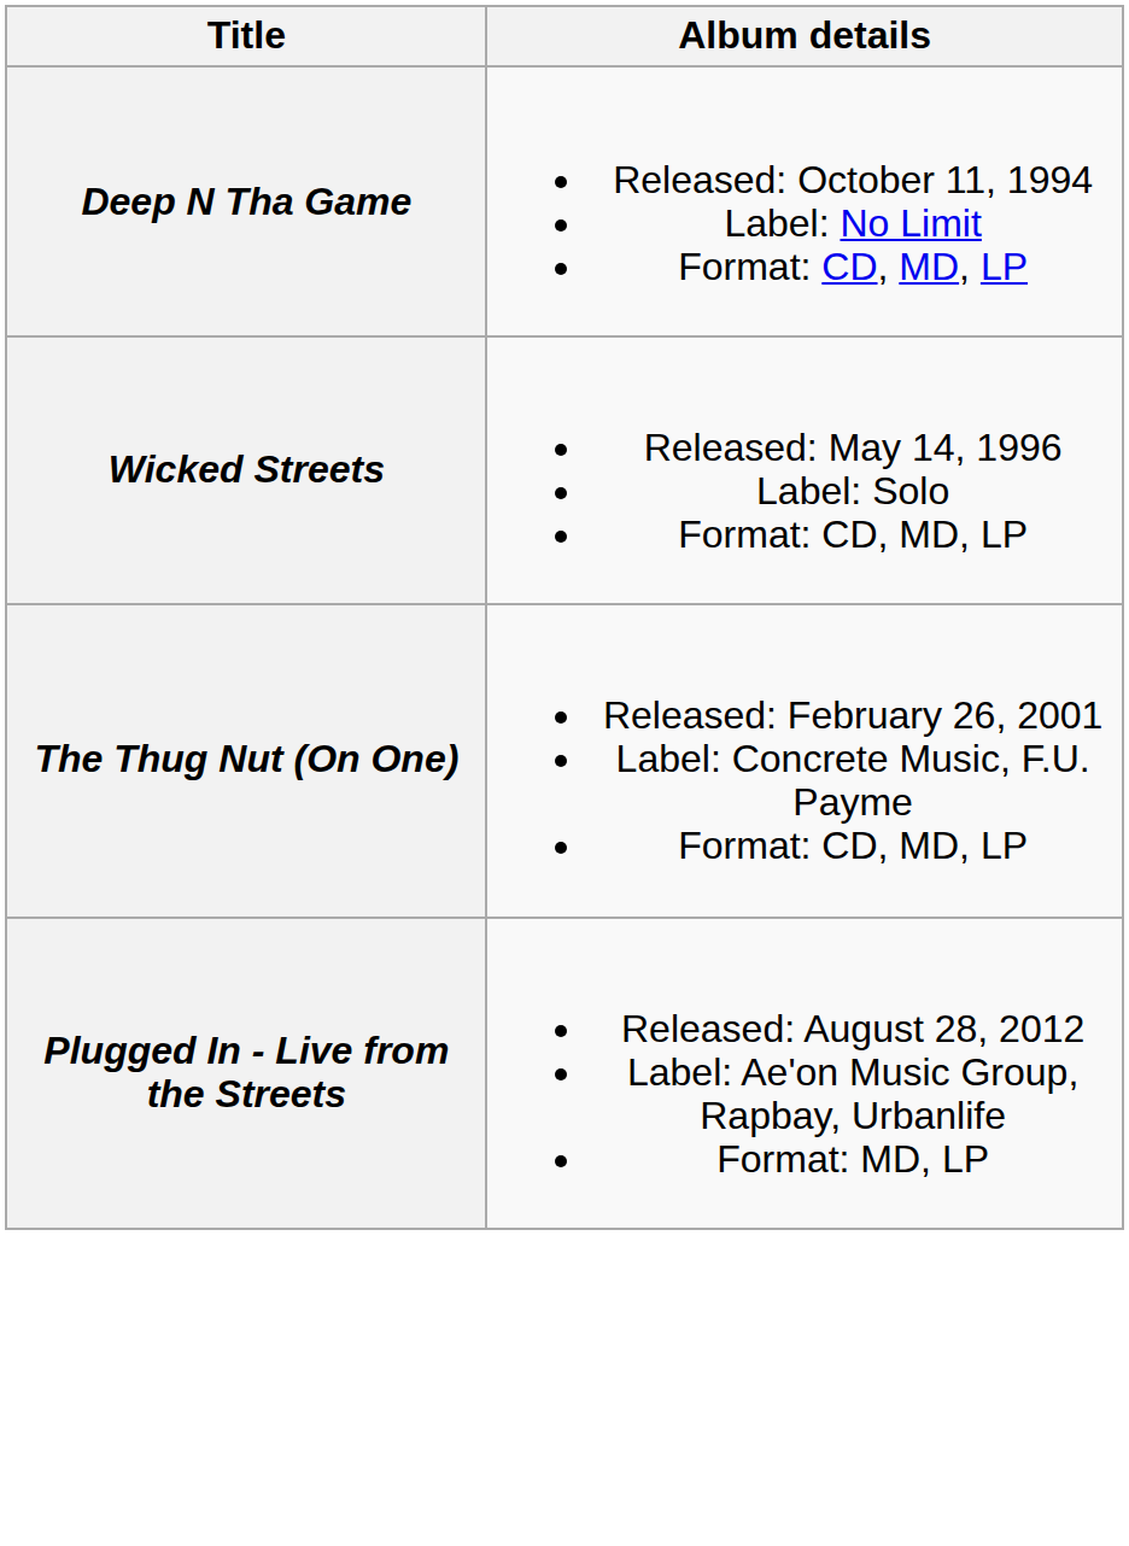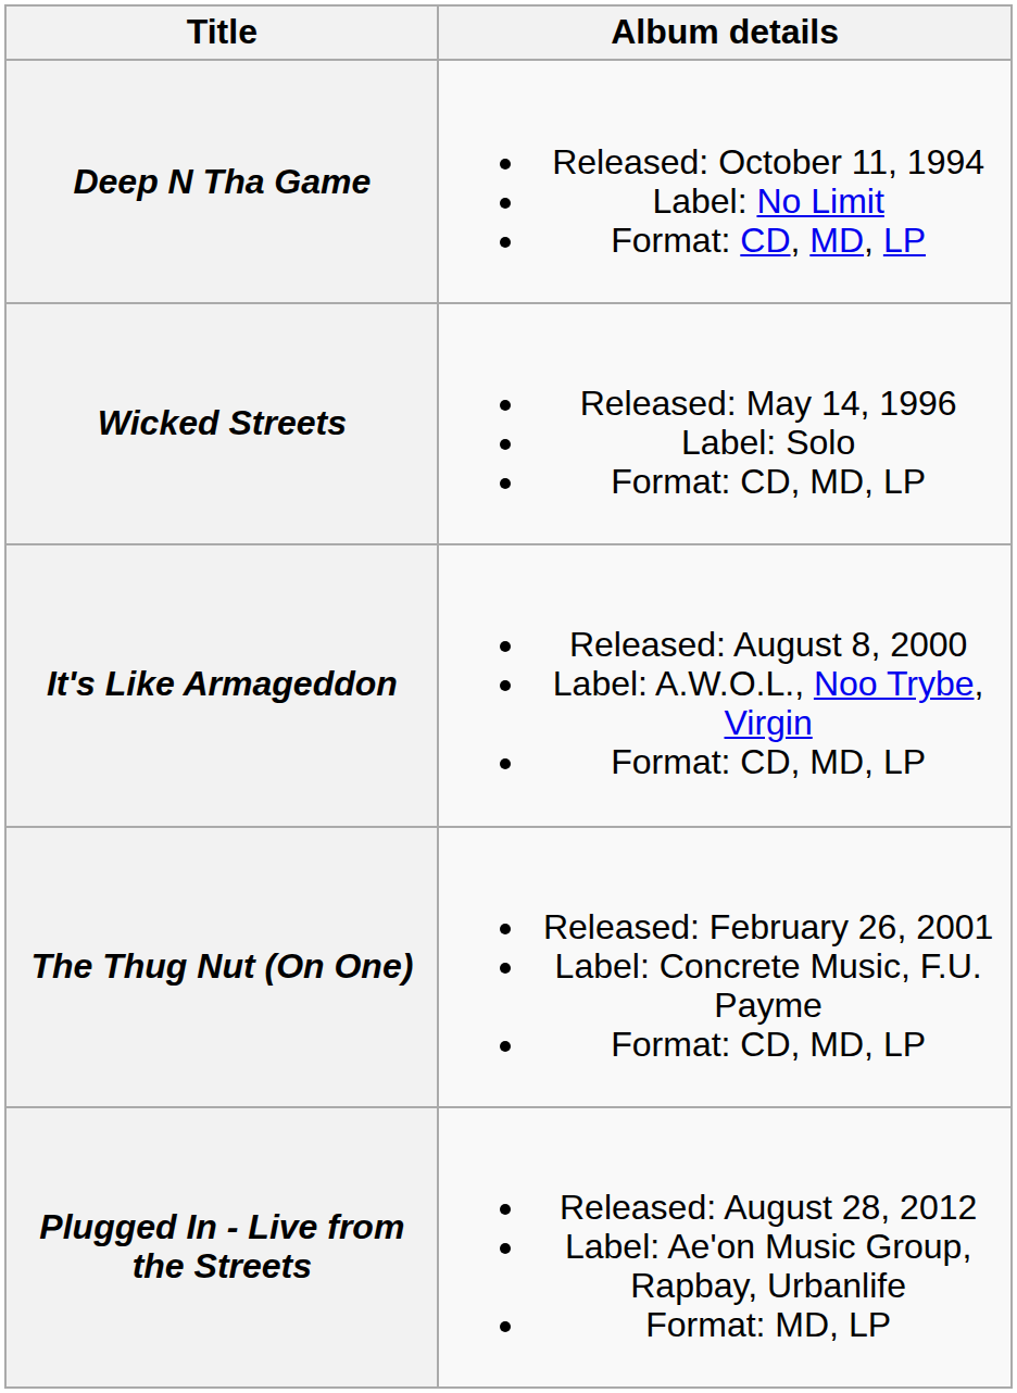+ row: It's Like Armageddon | Released: August 8, 2000 Label: A.W.O.L., Noo Trybe, Virgin Format: CD, MD, LP
